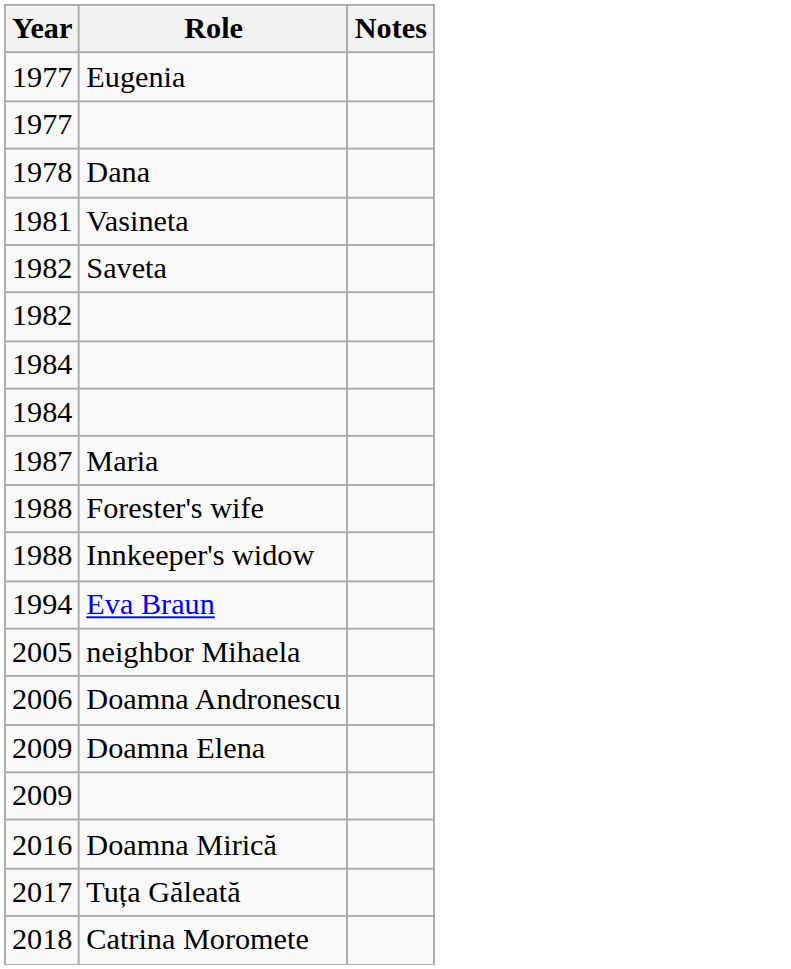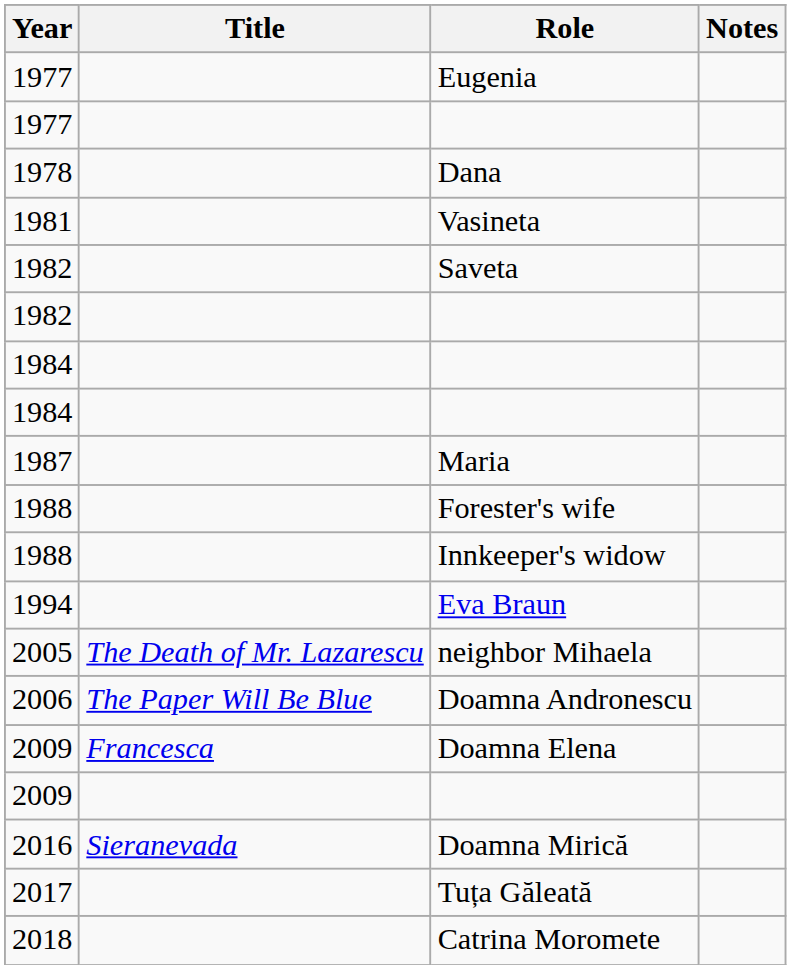+ column: Title | The Death of Mr. Lazarescu | The Paper Will Be Blue | Francesca | Sieranevada
